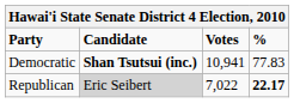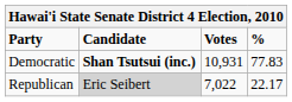Democratic | Votes: 10,941 -> 10,931
Republican | %: bold -> normal
